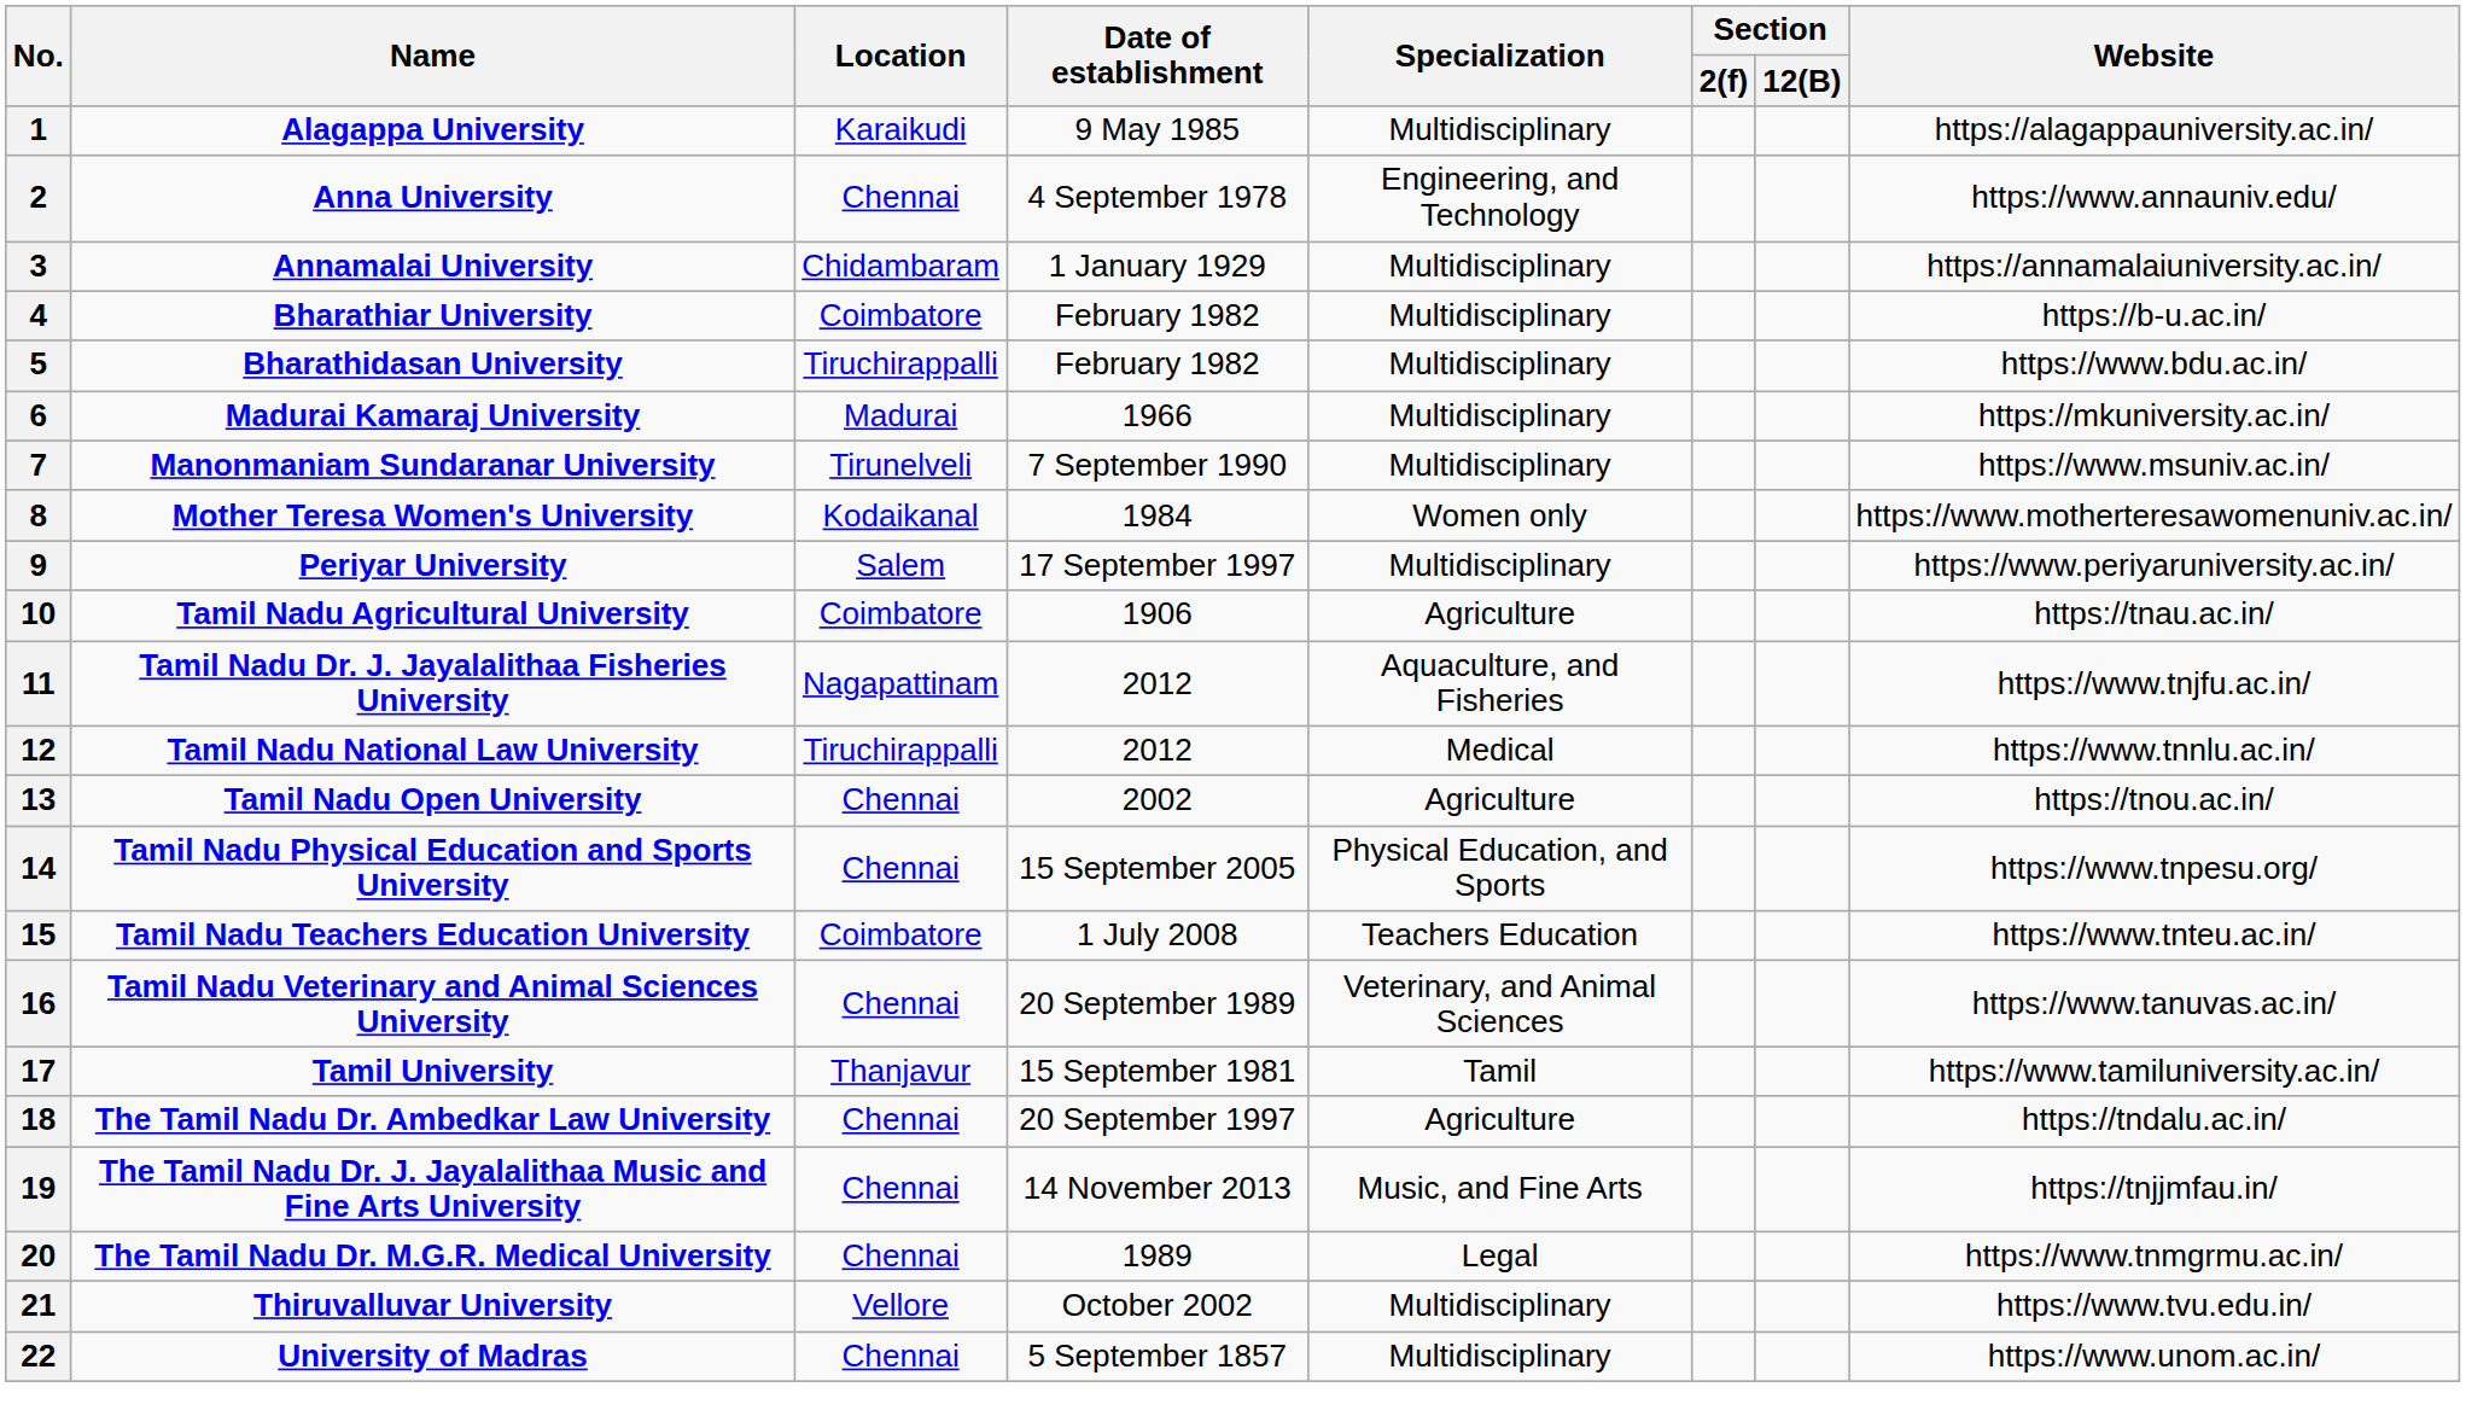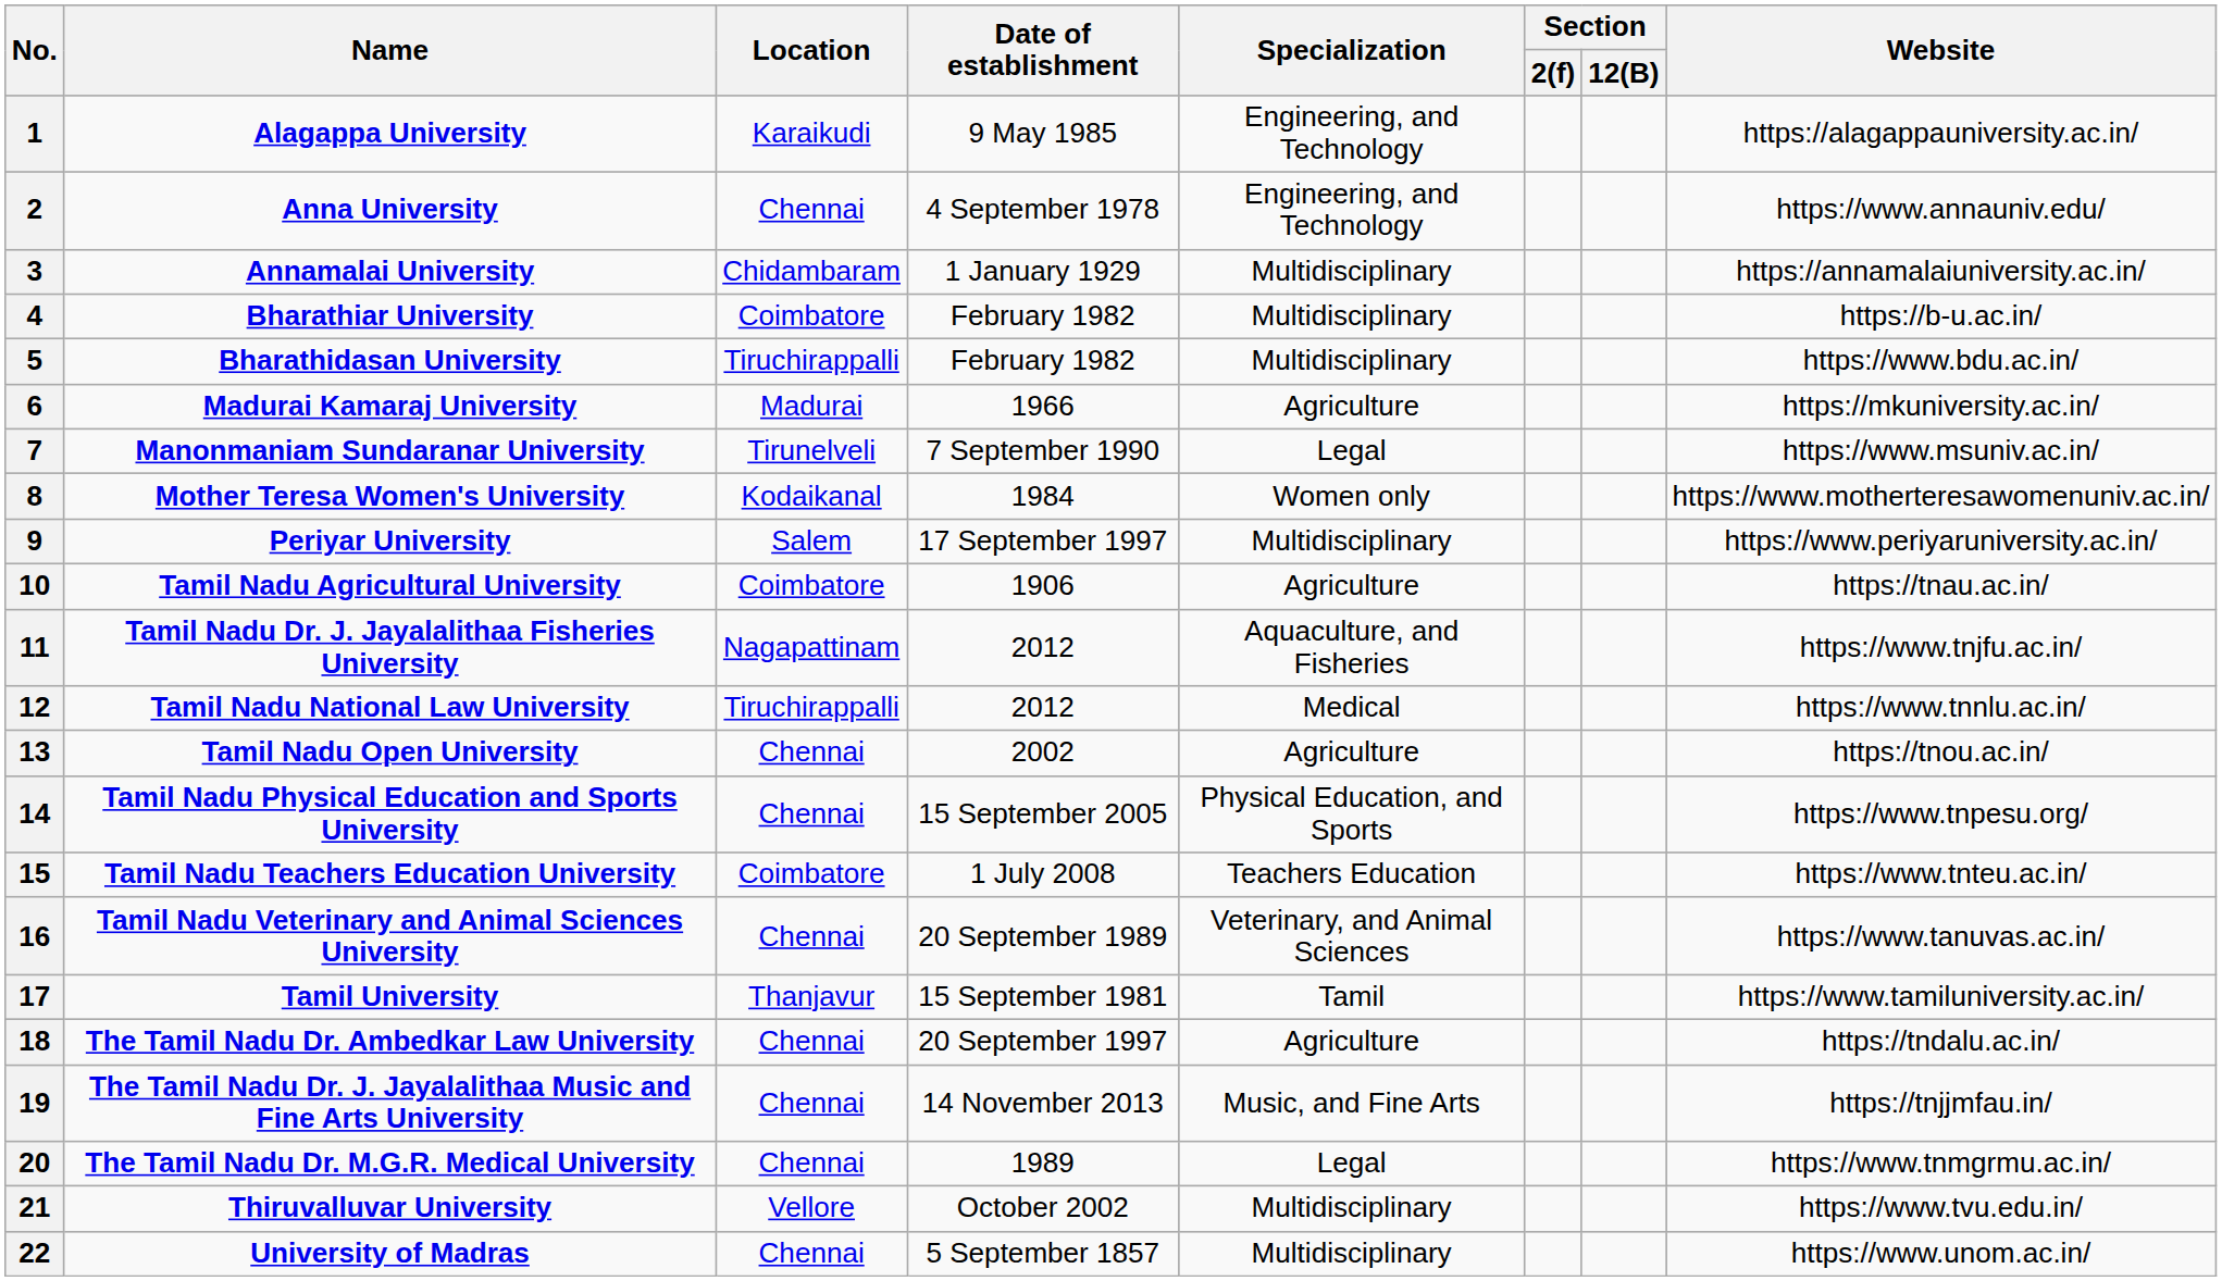1 | Specialization: Multidisciplinary -> Engineering, and Technology
6 | Specialization: Multidisciplinary -> Agriculture
7 | Specialization: Multidisciplinary -> Legal
